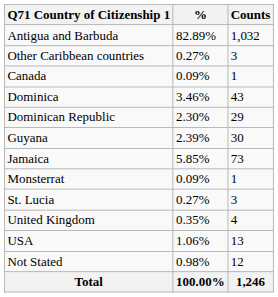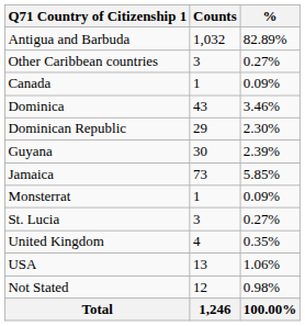columns swapped: Counts <-> %
